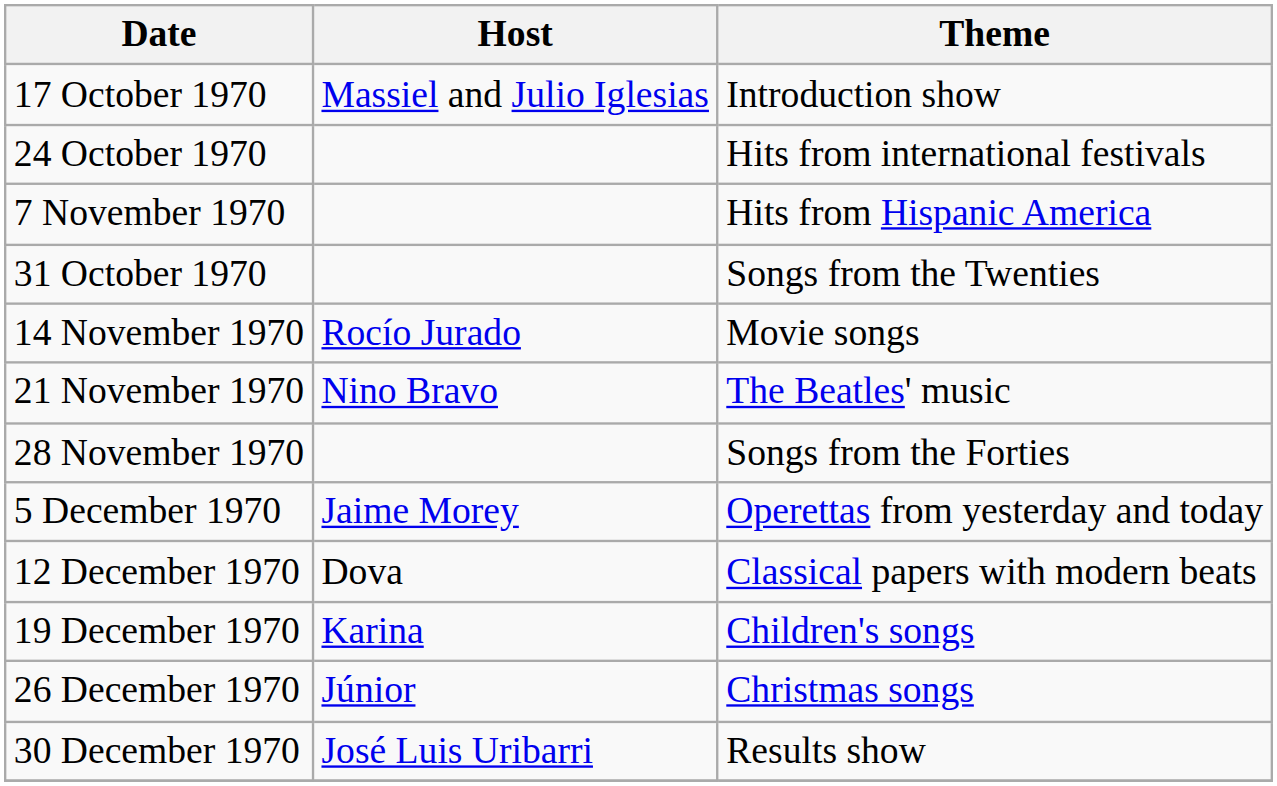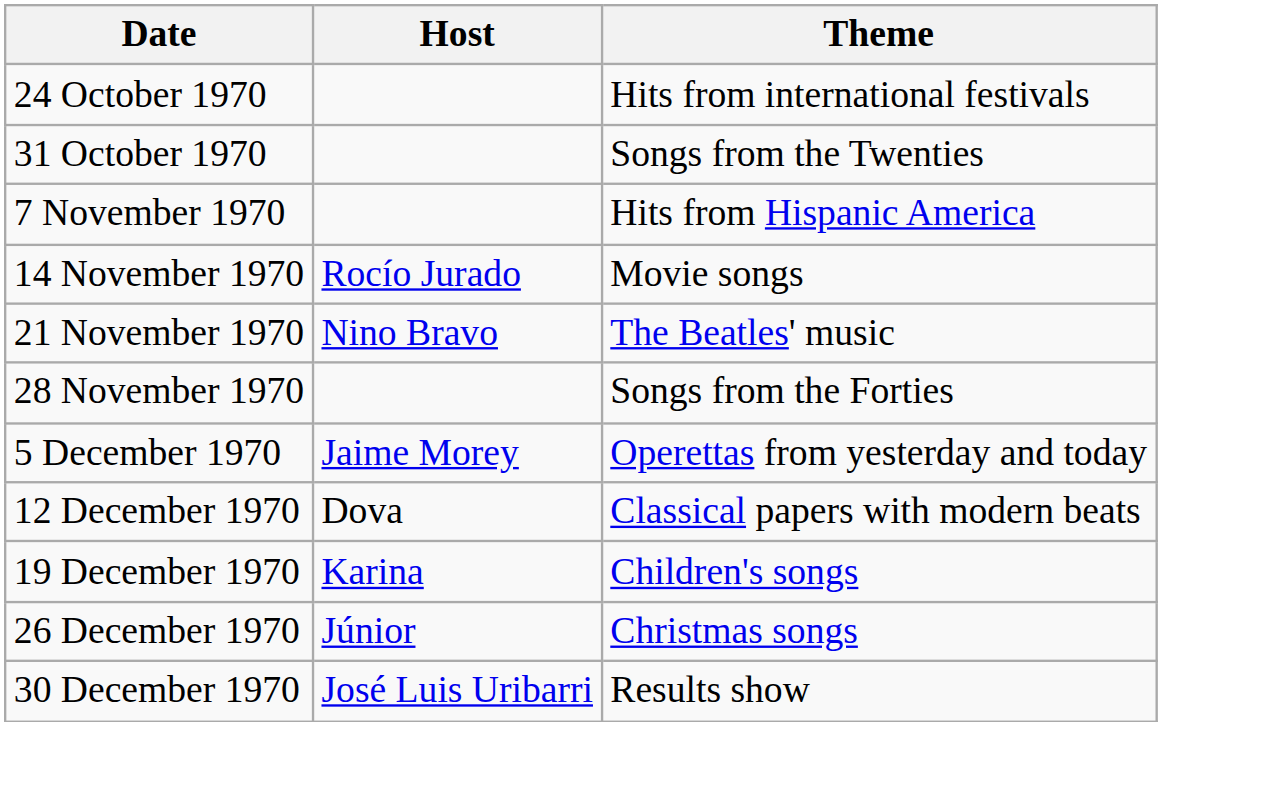- row: 17 October 1970 | Massiel and Julio Iglesias | Introduction show
rows swapped: 31 October 1970 <-> 7 November 1970
